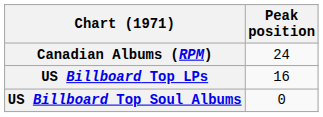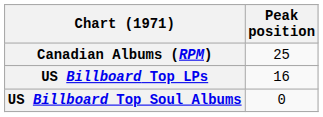Canadian Albums (RPM) | Peak position: 24 -> 25
